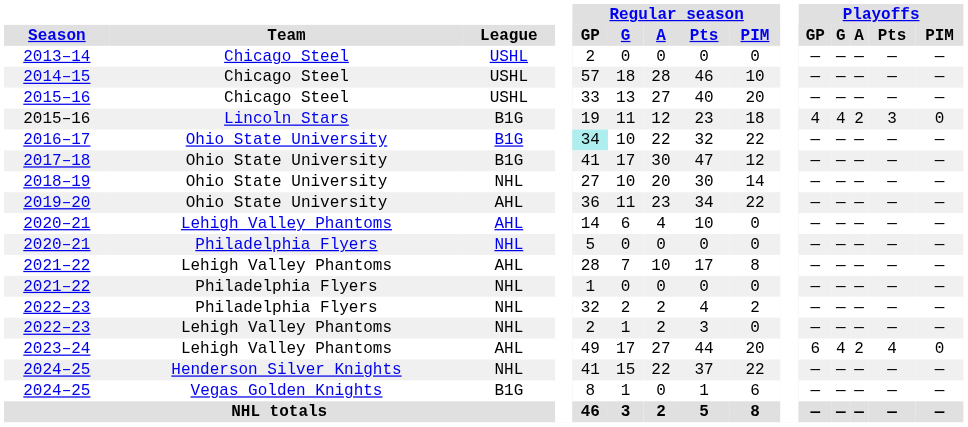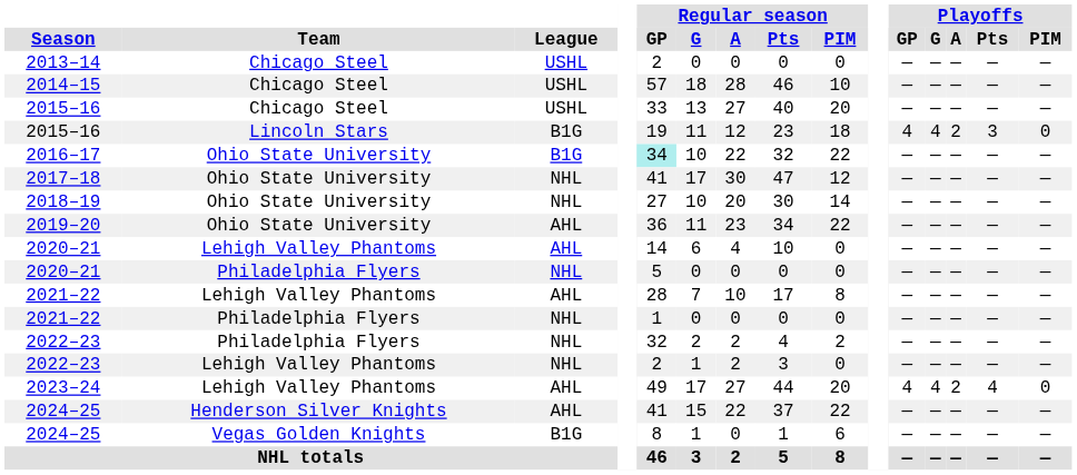2017–18 | League: B1G -> NHL
2023–24 | Playoffs / GP: 6 -> 4
2024–25 / Henderson Silver Knights | League: NHL -> AHL
